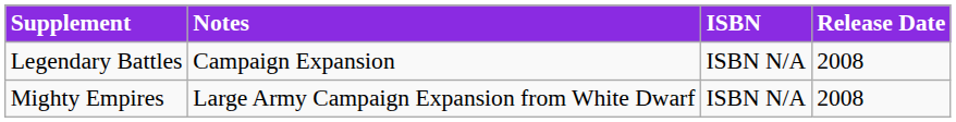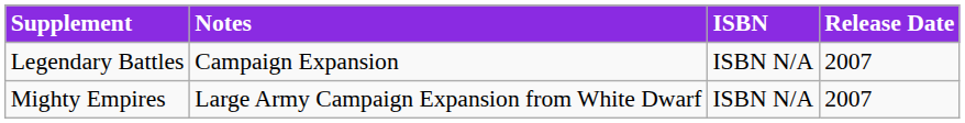Legendary Battles | Release Date: 2008 -> 2007
Mighty Empires | Release Date: 2008 -> 2007
